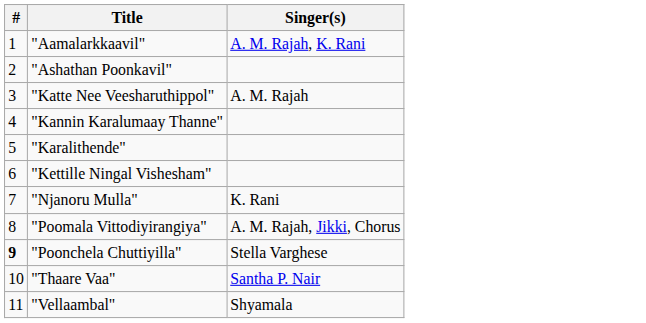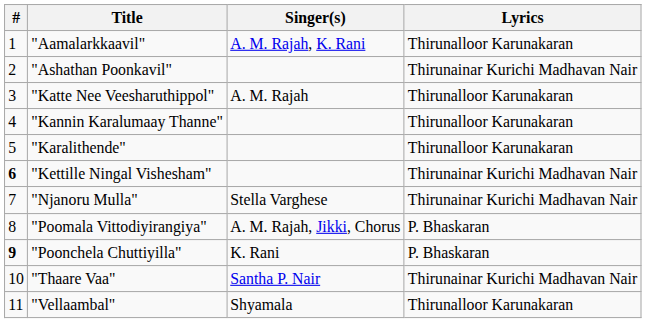+ column: Lyrics | Thirunalloor Karunakaran | Thirunainar Kurichi Madhavan Nair | Thirunalloor Karunakaran | Thirunalloor Karunakaran | Thirunalloor Karunakaran | Thirunainar Kurichi Madhavan Nair | Thirunainar Kurichi Madhavan Nair | P. Bhaskaran | P. Bhaskaran | Thirunainar Kurichi Madhavan Nair | Thirunalloor Karunakaran
"Kettille Ningal Vishesham" | #: normal -> bold
"Njanoru Mulla" | Singer(s): K. Rani -> Stella Varghese
"Poonchela Chuttiyilla" | Singer(s): Stella Varghese -> K. Rani
